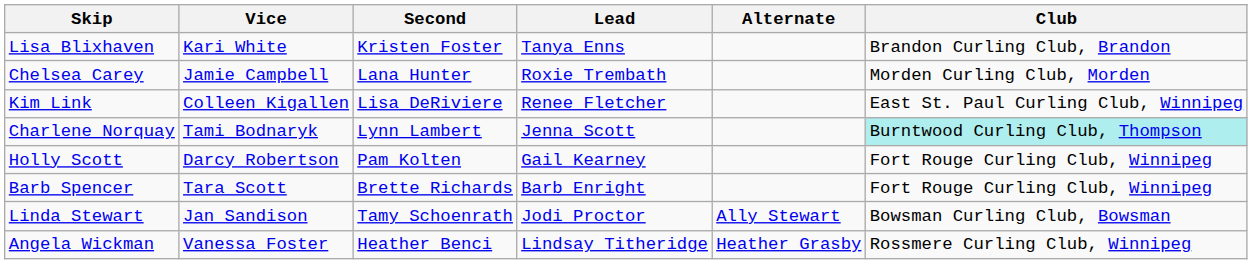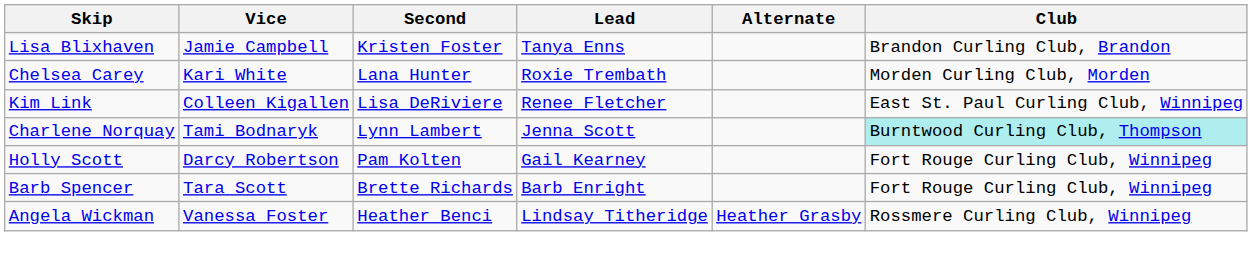Lisa Blixhaven | Vice: Kari White -> Jamie Campbell
Chelsea Carey | Vice: Jamie Campbell -> Kari White
- row: Linda Stewart | Jan Sandison | Tamy Schoenrath | Jodi Proctor | Ally Stewart | Bowsman Curling Club, Bowsman
